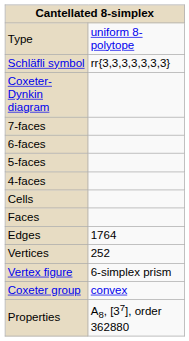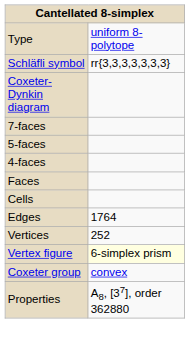- row: 6-faces
rows swapped: Cells <-> Faces
Vertex figure | column 2: no background -> lightyellow background
